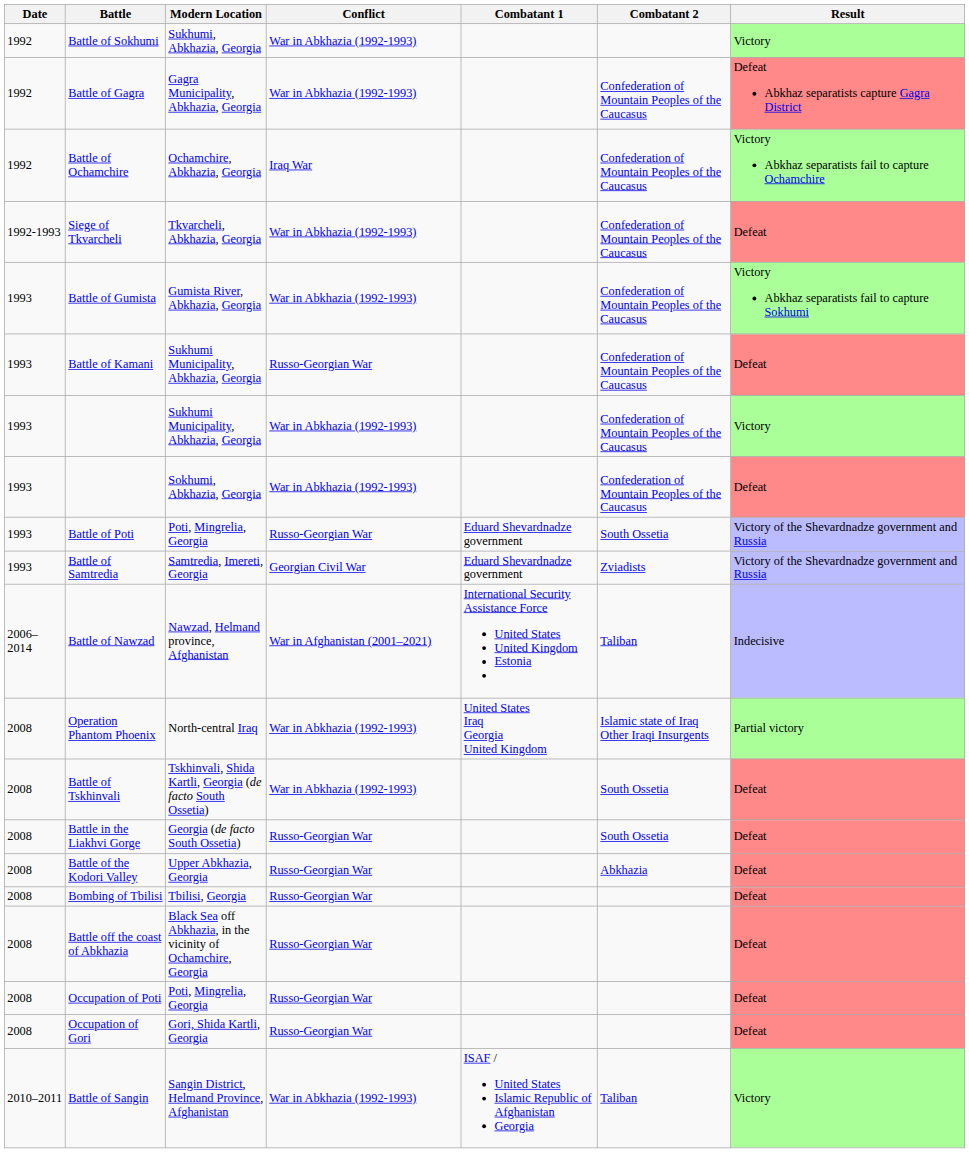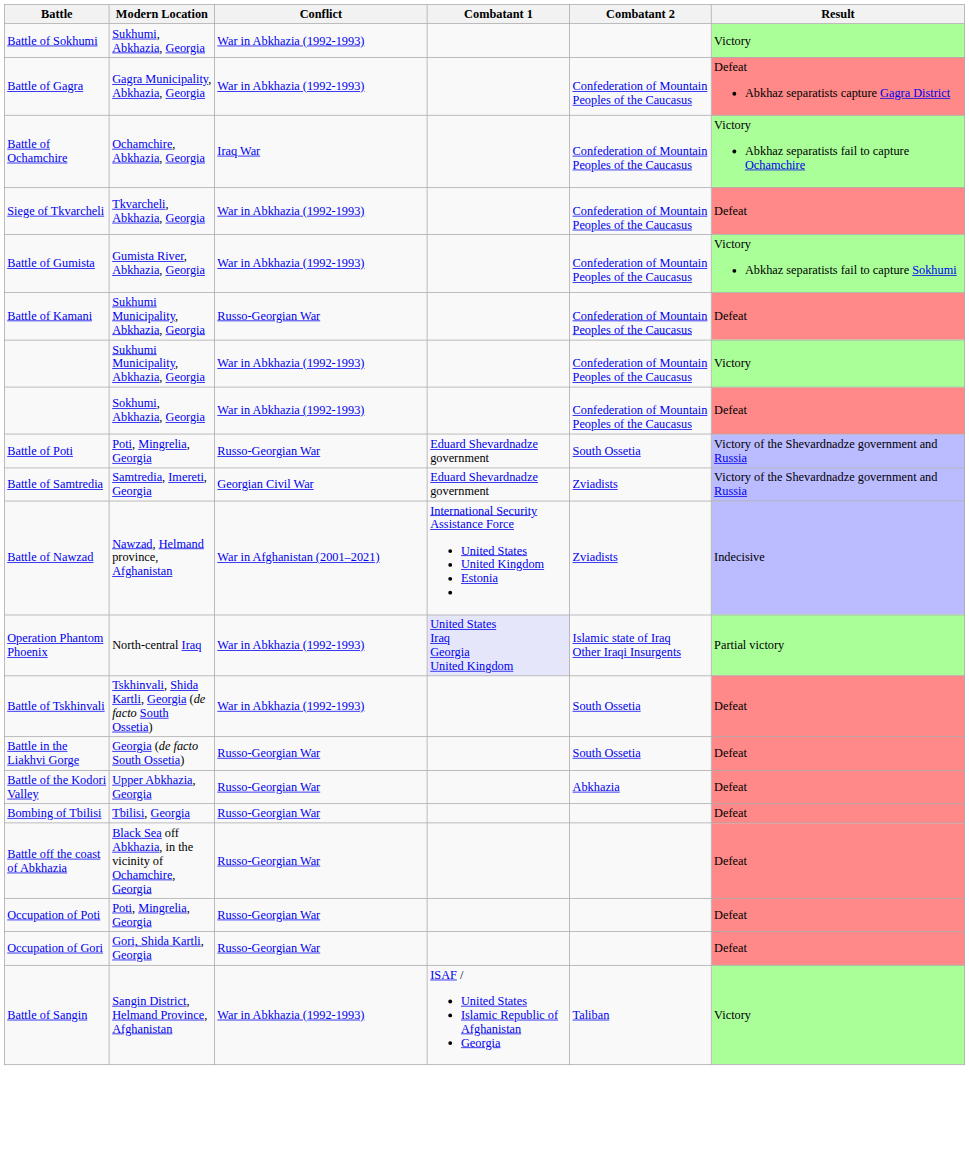- column: Date | 1992 | 1992 | 1992 | 1992-1993 | 1993 | 1993 | 1993 | 1993 | 1993 | 1993 | 2006–2014 | 2008 | 2008 | 2008 | 2008 | 2008 | 2008 | 2008 | 2008 | 2010–2011
Battle of Nawzad | Combatant 2: Taliban -> Zviadists
Operation Phantom Phoenix | Combatant 1: no background -> lavender background
